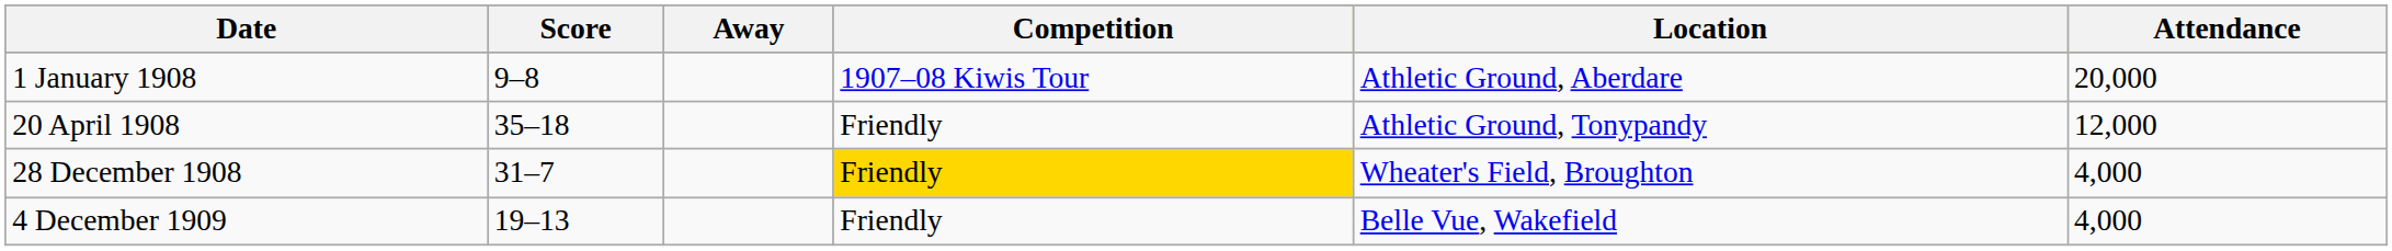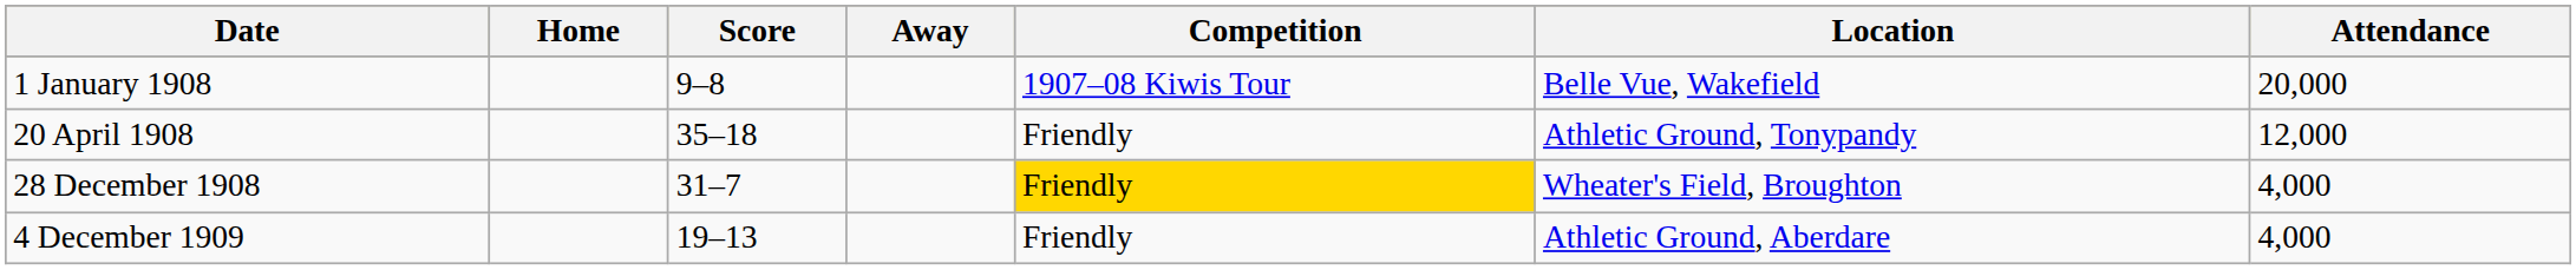+ column: Home
1 January 1908 | Location: Athletic Ground, Aberdare -> Belle Vue, Wakefield
4 December 1909 | Location: Belle Vue, Wakefield -> Athletic Ground, Aberdare
